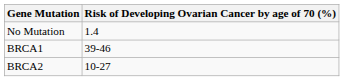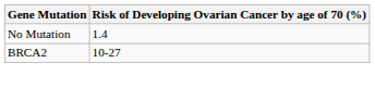- row: BRCA1 | 39-46
